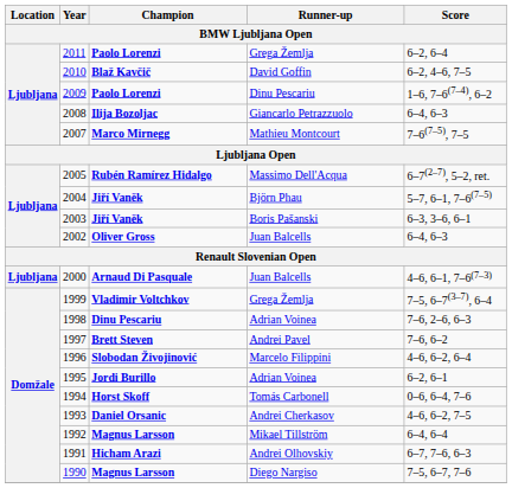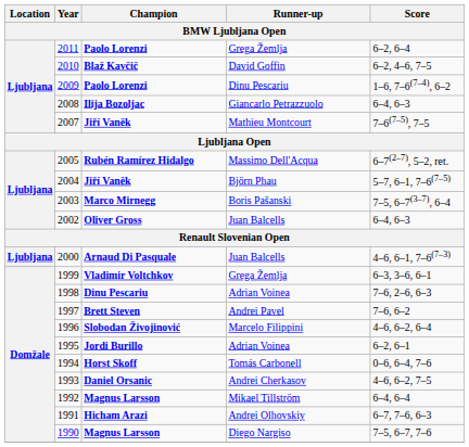2007 | Champion: Marco Mirnegg -> Jiří Vaněk
2003 | Champion: Jiří Vaněk -> Marco Mirnegg
2003 | Score: 6–3, 3–6, 6–1 -> 7–5, 6–7(3–7), 6–4
1999 | Score: 7–5, 6–7(3–7), 6–4 -> 6–3, 3–6, 6–1
